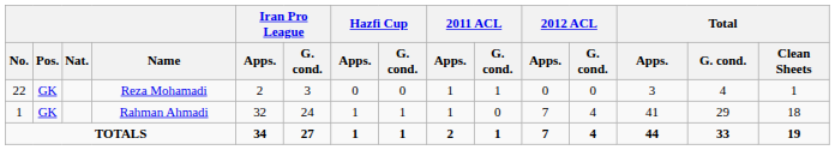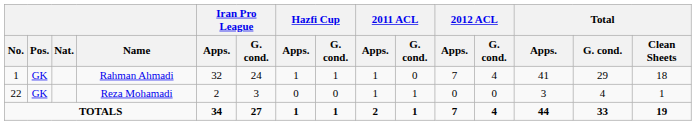rows swapped: Rahman Ahmadi <-> Reza Mohamadi
